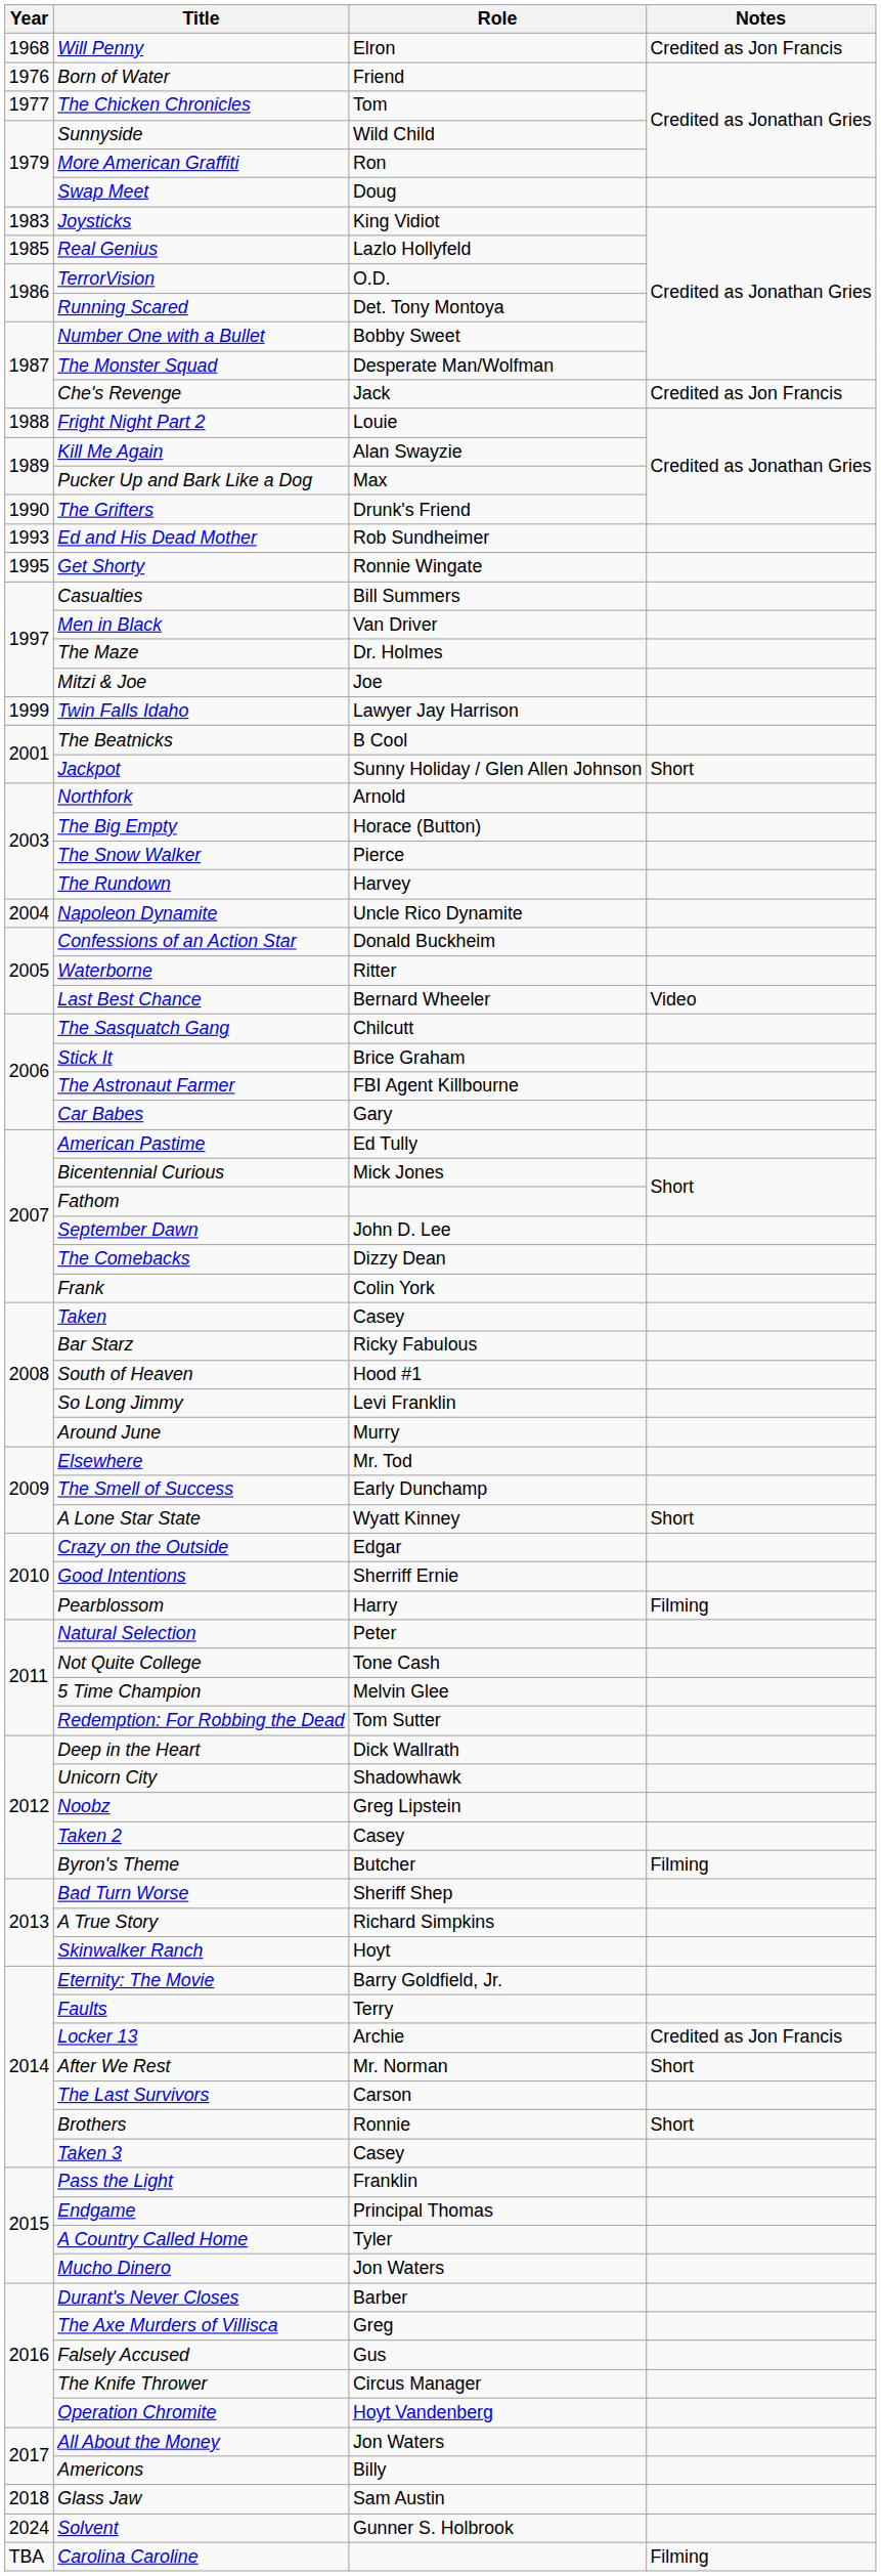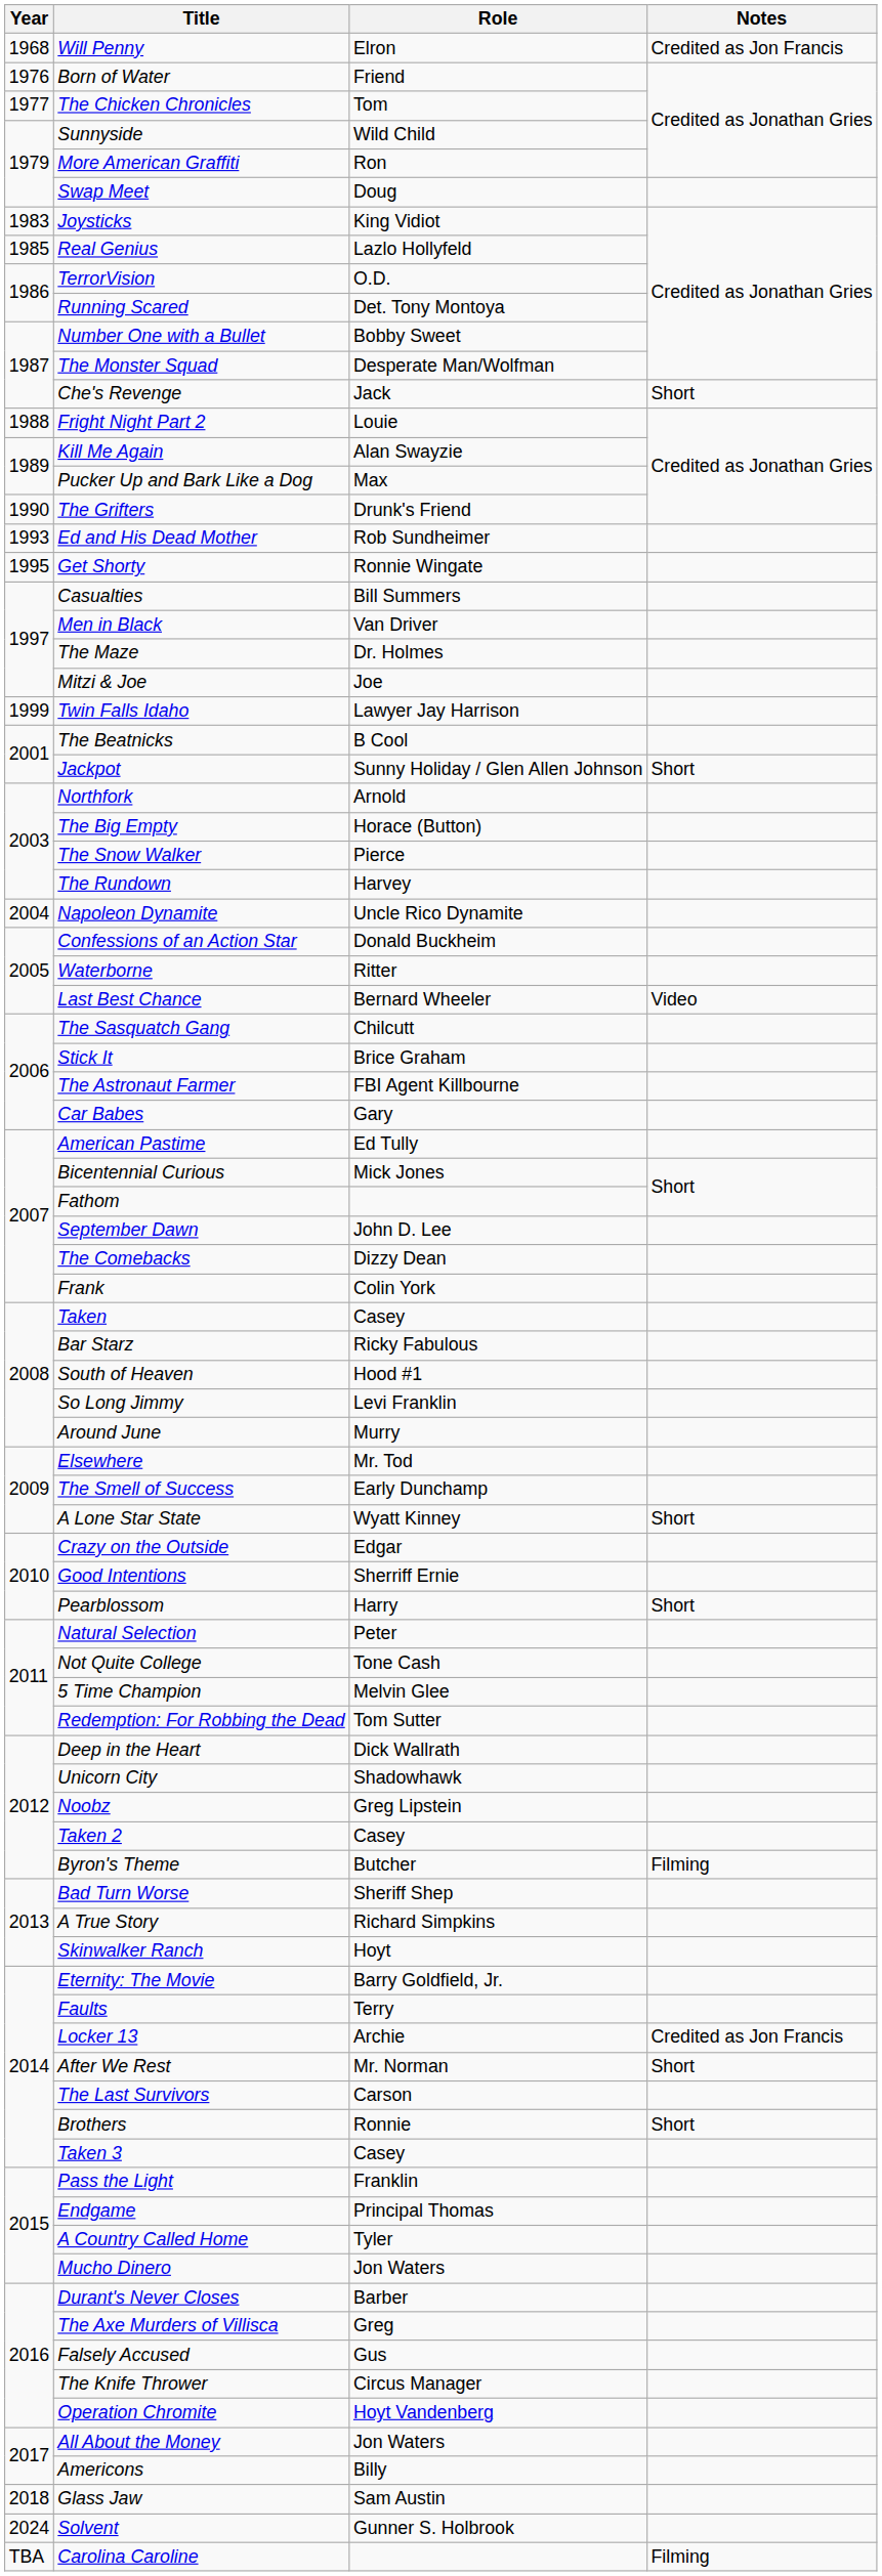Che's Revenge | Notes: Credited as Jon Francis -> Short
Pearblossom | Notes: Filming -> Short
